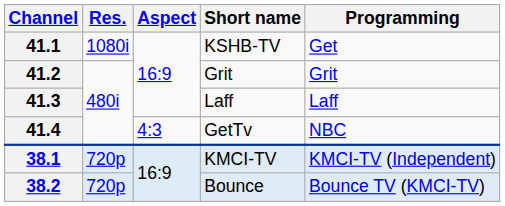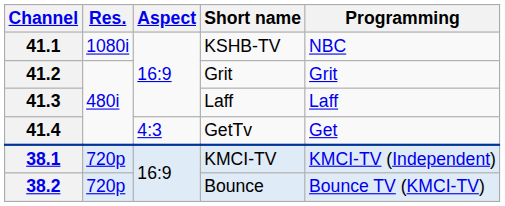41.1 | Programming: Get -> NBC
41.4 | Programming: NBC -> Get
